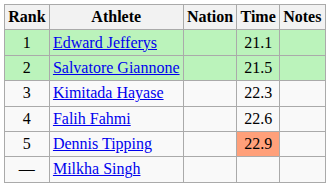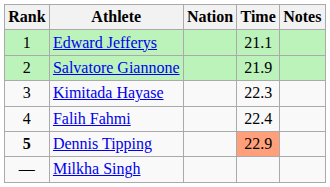Salvatore Giannone | Time: 21.5 -> 21.9
Falih Fahmi | Time: 22.6 -> 22.4
Dennis Tipping | Rank: normal -> bold
